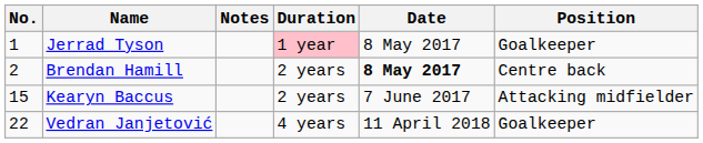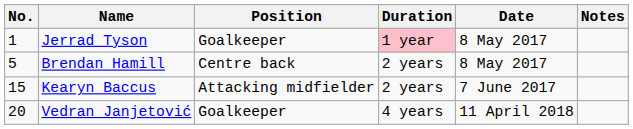columns swapped: Position <-> Notes
Brendan Hamill | No.: 2 -> 5
Brendan Hamill | Date: bold -> normal
Vedran Janjetović | No.: 22 -> 20
